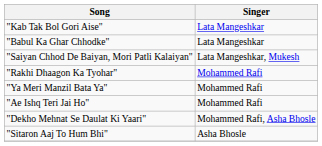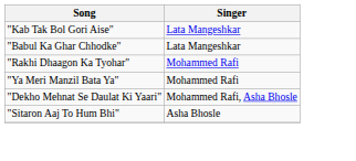- row: "Saiyan Chhod De Baiyan, Mori Patli Kalaiyan" | Lata Mangeshkar, Mukesh
- row: "Ae Ishq Teri Jai Ho" | Mohammed Rafi
